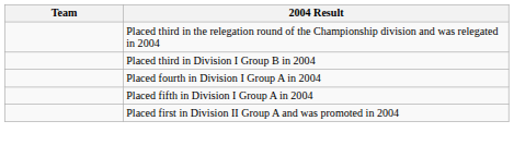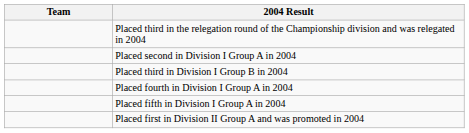+ row: Placed second in Division I Group A in 2004
